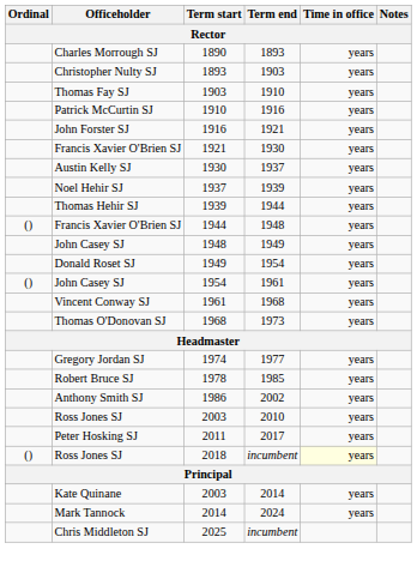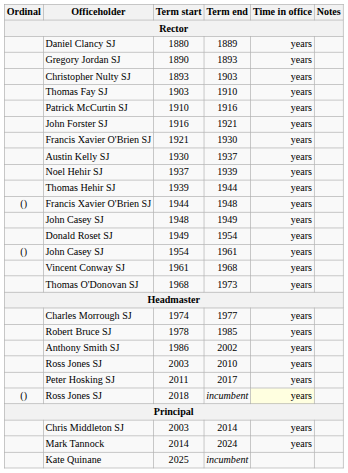+ row: Daniel Clancy SJ | 1880 | 1889 | years
1890 | Officeholder: Charles Morrough SJ -> Gregory Jordan SJ
1974 | Officeholder: Gregory Jordan SJ -> Charles Morrough SJ
2003 / 2014 | Officeholder: Kate Quinane -> Chris Middleton SJ
2025 | Officeholder: Chris Middleton SJ -> Kate Quinane
